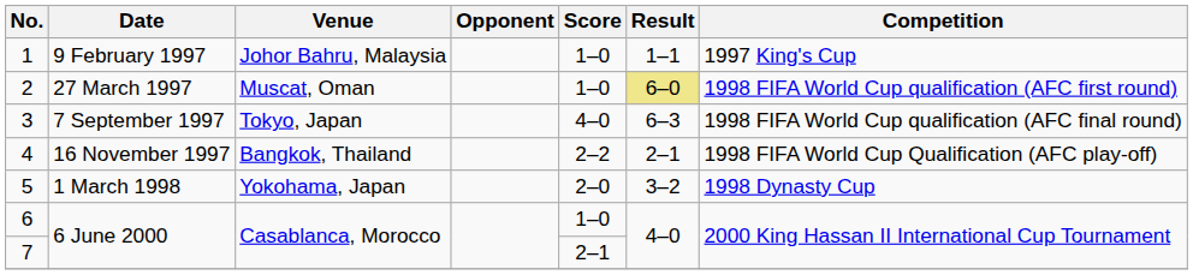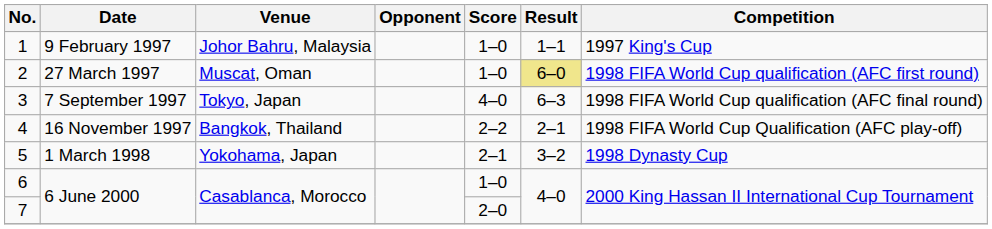5 | Score: 2–0 -> 2–1
7 | Score: 2–1 -> 2–0
